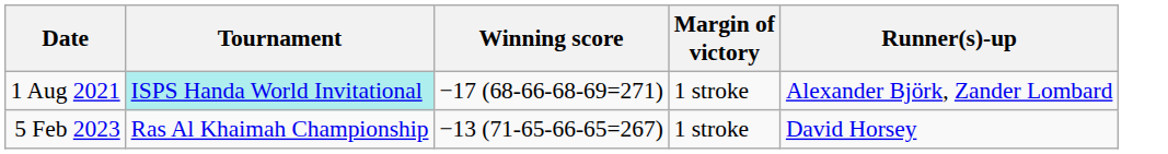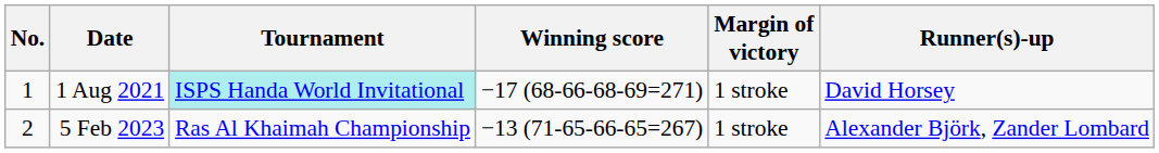+ column: No. | 1 | 2
1 Aug 2021 | Runner(s)-up: Alexander Björk, Zander Lombard -> David Horsey
5 Feb 2023 | Runner(s)-up: David Horsey -> Alexander Björk, Zander Lombard
